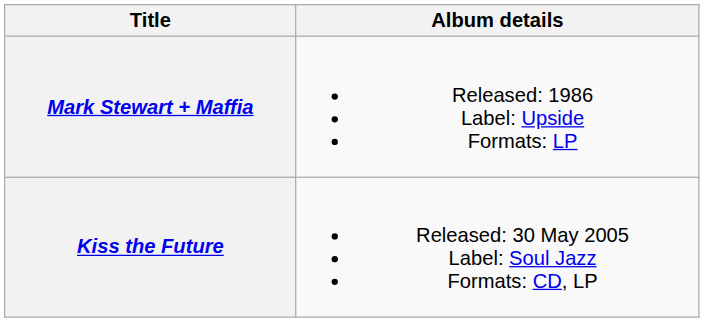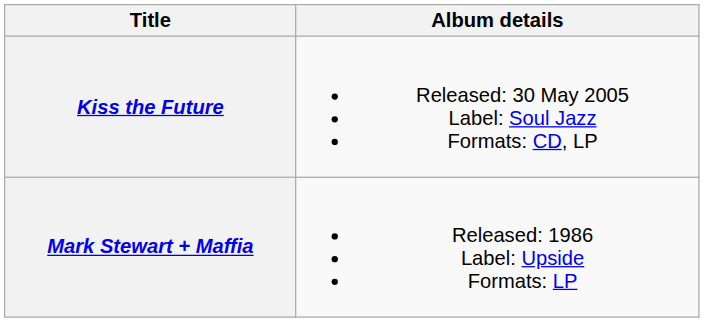rows swapped: Mark Stewart + Maffia <-> Kiss the Future
